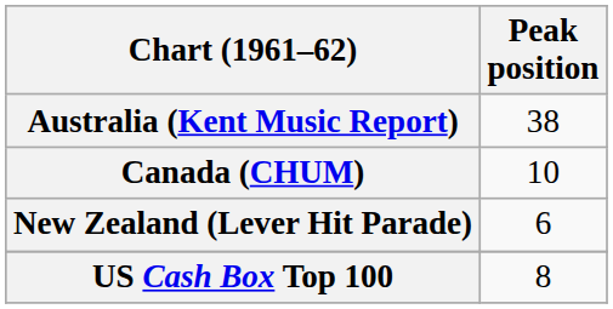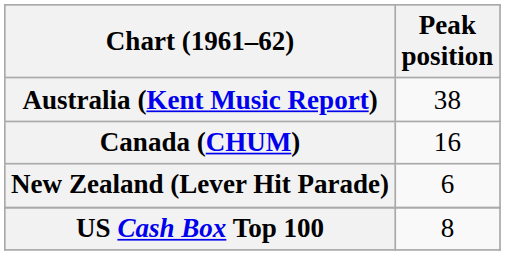Canada (CHUM) | Peak position: 10 -> 16
